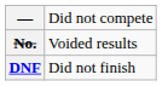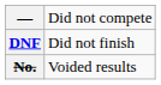rows swapped: DNF <-> No.
